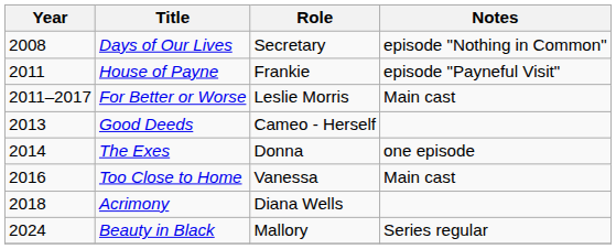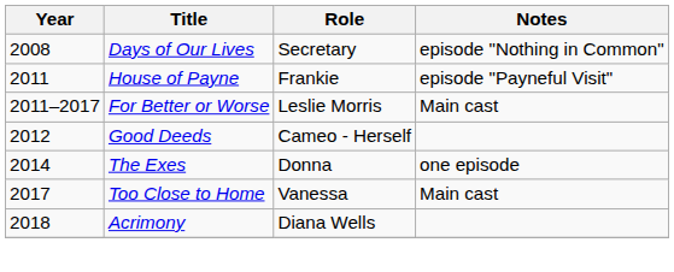Good Deeds | Year: 2013 -> 2012
Too Close to Home | Year: 2016 -> 2017
- row: 2024 | Beauty in Black | Mallory | Series regular
